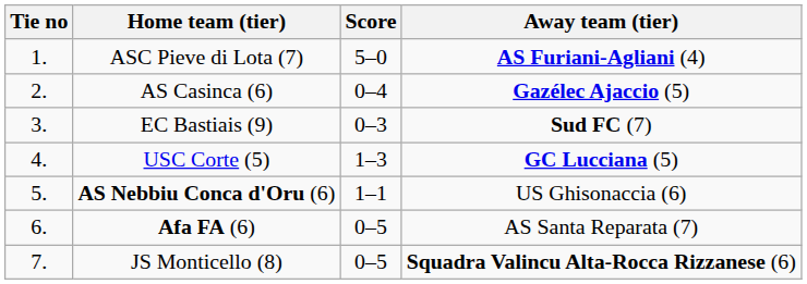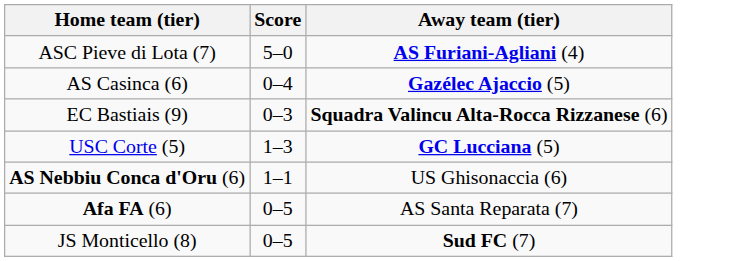- column: Tie no | 1. | 2. | 3. | 4. | 5. | 6. | 7.
EC Bastiais (9) | Away team (tier): Sud FC (7) -> Squadra Valincu Alta-Rocca Rizzanese (6)
JS Monticello (8) | Away team (tier): Squadra Valincu Alta-Rocca Rizzanese (6) -> Sud FC (7)
